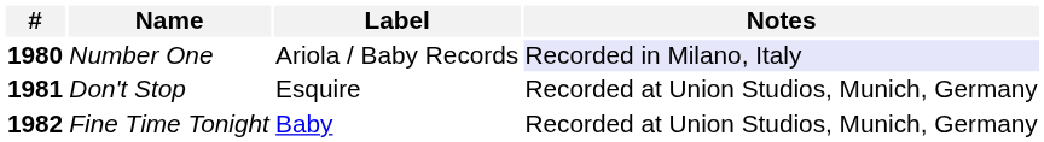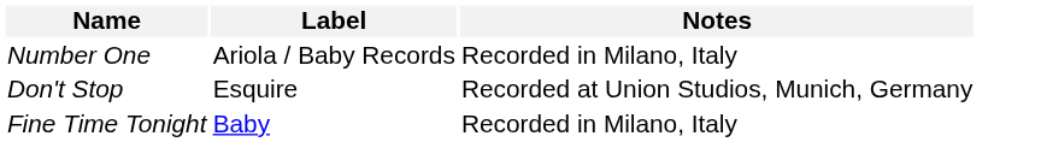- column: # | 1980 | 1981 | 1982
Number One | Notes: lavender background -> no background
Fine Time Tonight | Notes: Recorded at Union Studios, Munich, Germany -> Recorded in Milano, Italy
